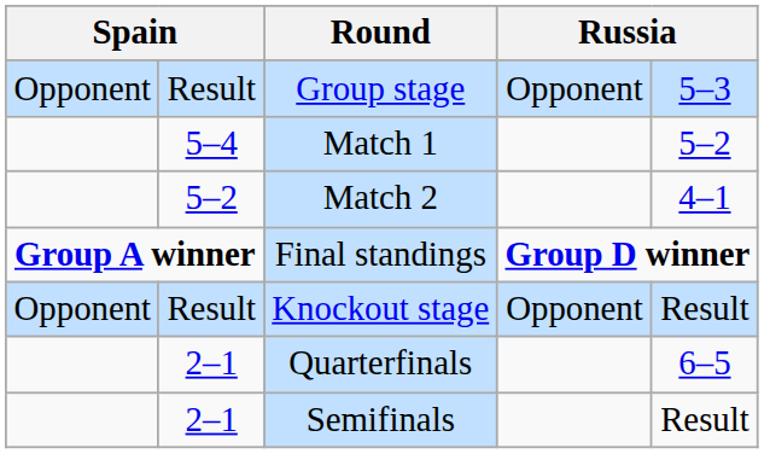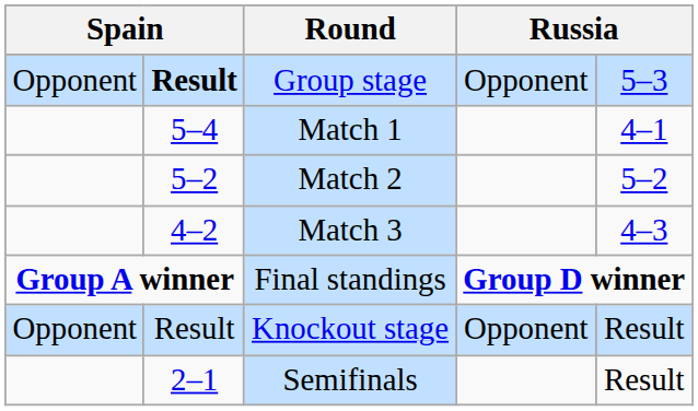Group stage | column 2: normal -> bold
Match 1 | column 5: 5–2 -> 4–1
Match 2 | column 5: 4–1 -> 5–2
+ row: 4–2 | Match 3 | 4–3
- row: 2–1 | Quarterfinals | 6–5
